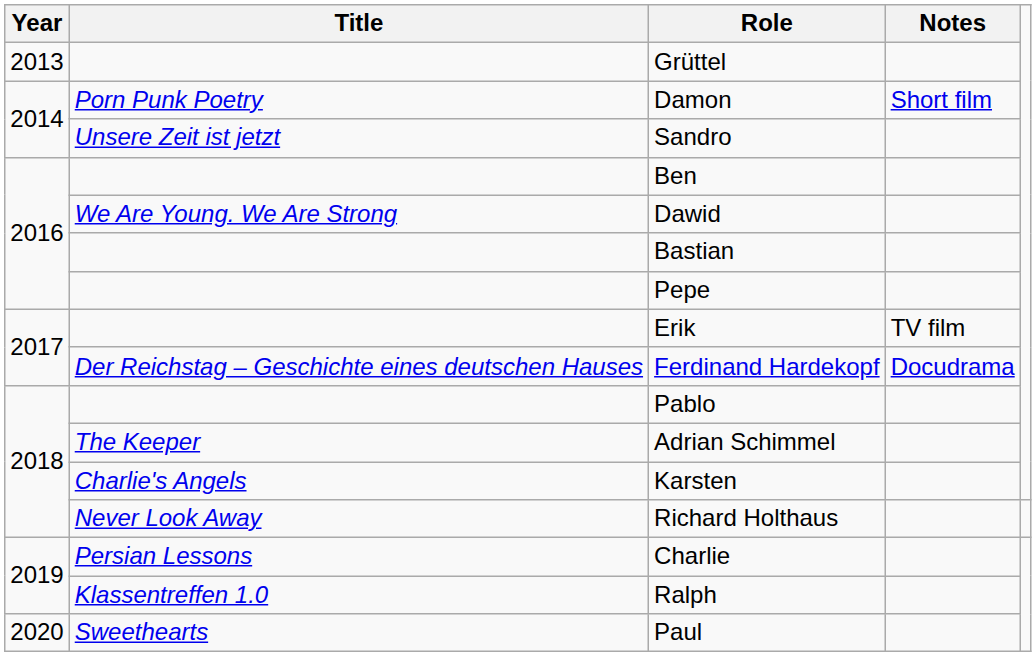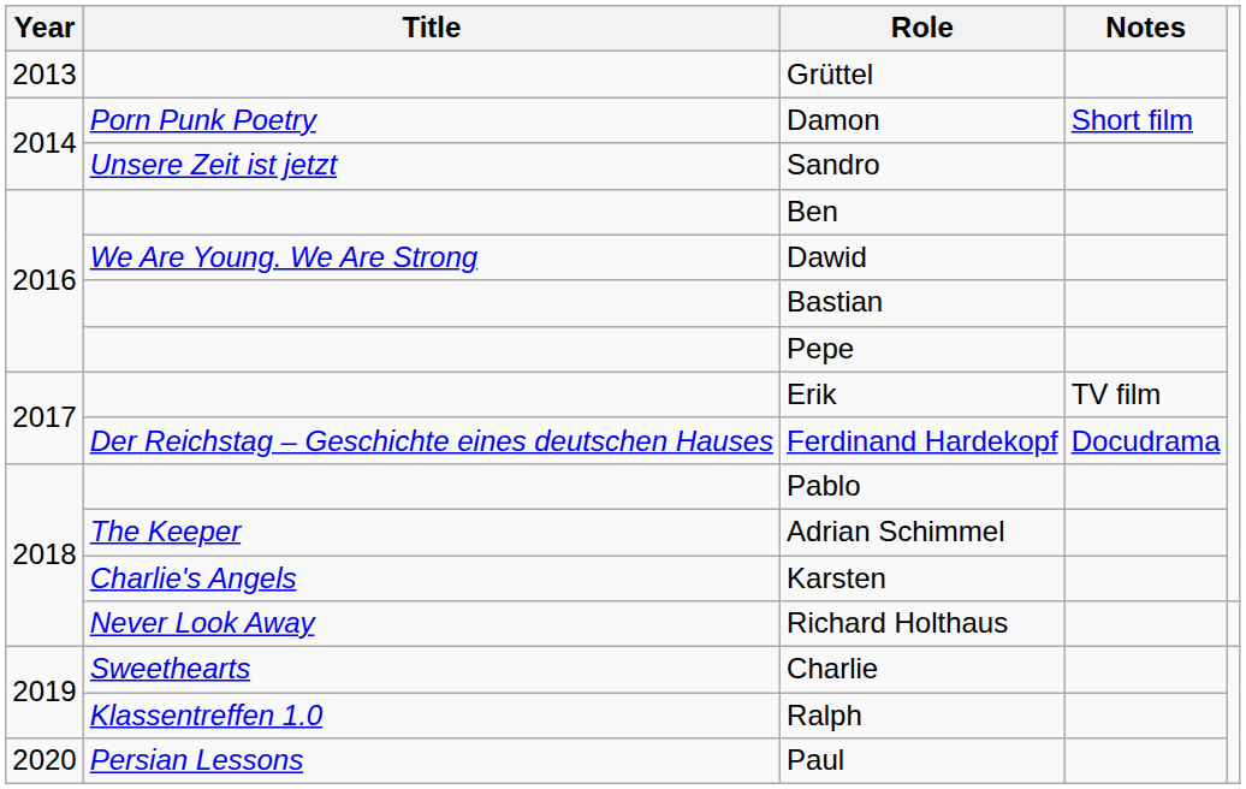Charlie | Title: Persian Lessons -> Sweethearts
Paul | Title: Sweethearts -> Persian Lessons
